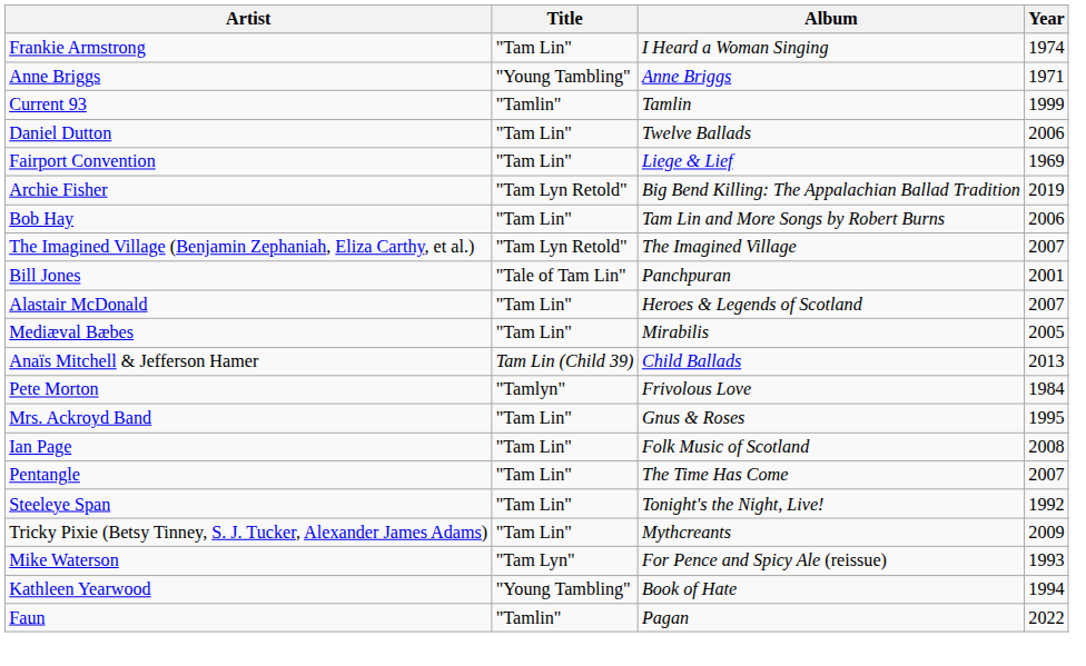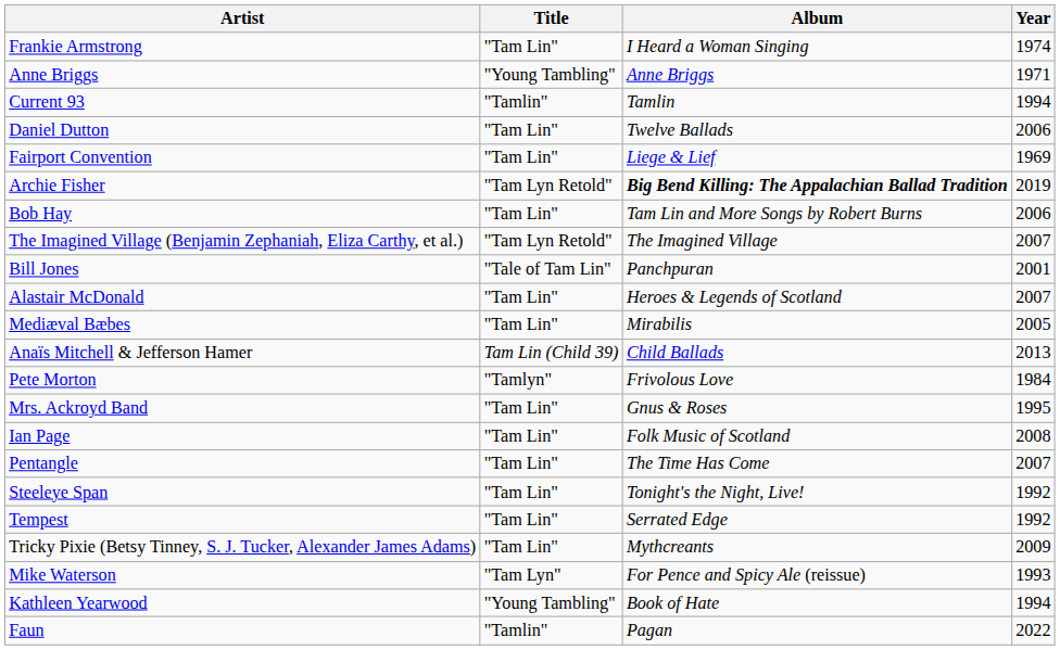Current 93 | Year: 1999 -> 1994
Archie Fisher | Album: normal -> bold
+ row: Tempest | "Tam Lin" | Serrated Edge | 1992
